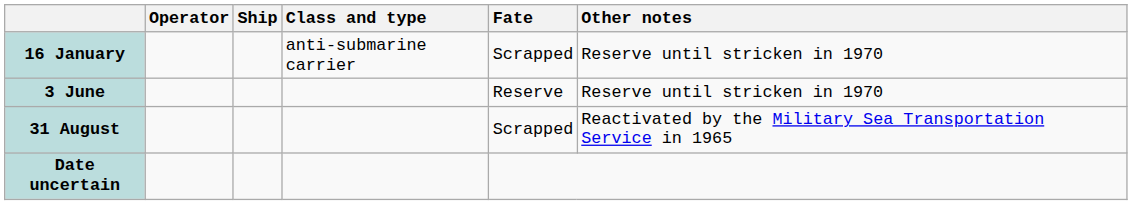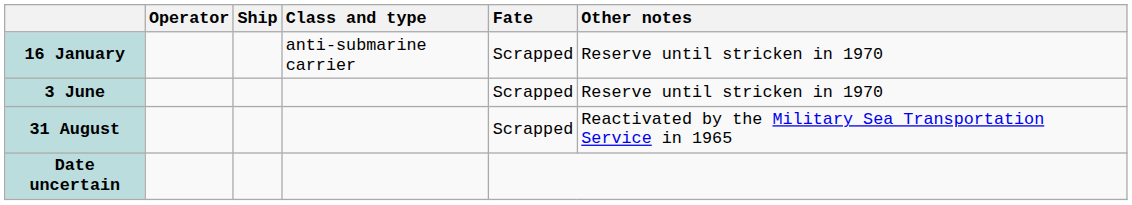3 June | Fate: Reserve -> Scrapped
